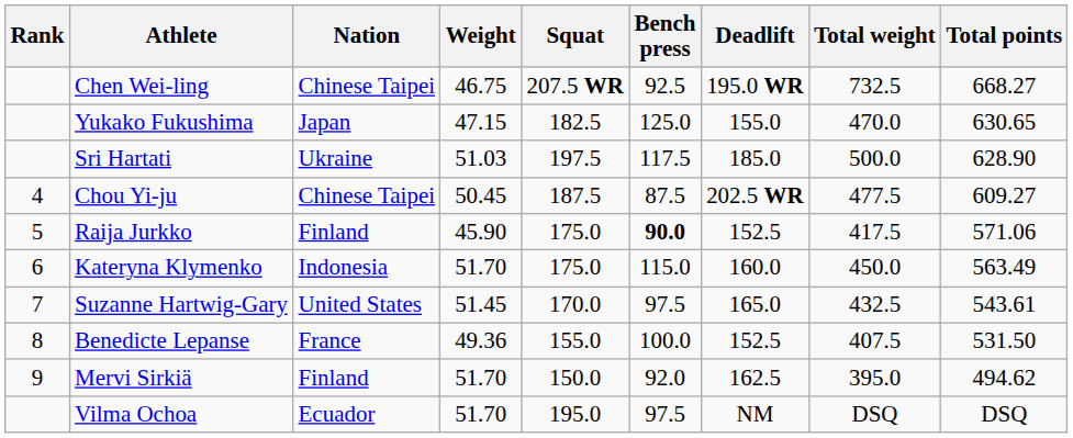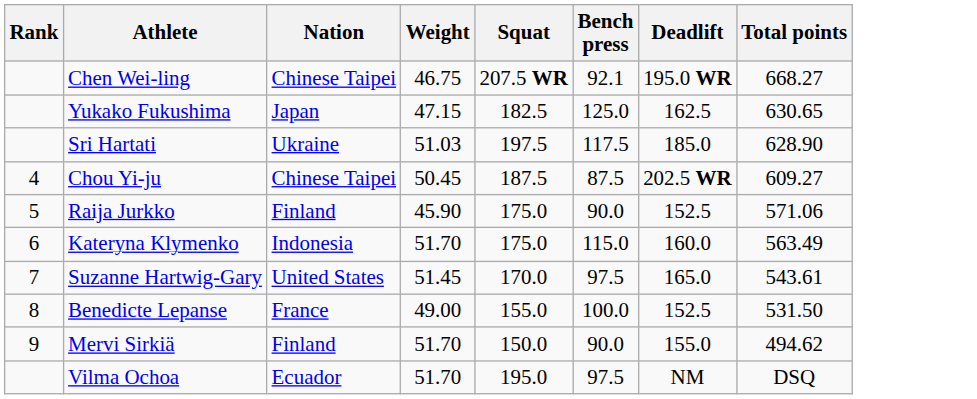- column: Total weight | 732.5 | 470.0 | 500.0 | 477.5 | 417.5 | 450.0 | 432.5 | 407.5 | 395.0 | DSQ
Chen Wei-ling | Bench press: 92.5 -> 92.1
Yukako Fukushima | Deadlift: 155.0 -> 162.5
Raija Jurkko | Bench press: bold -> normal
Benedicte Lepanse | Weight: 49.36 -> 49.00
Mervi Sirkiä | Bench press: 92.0 -> 90.0
Mervi Sirkiä | Deadlift: 162.5 -> 155.0
